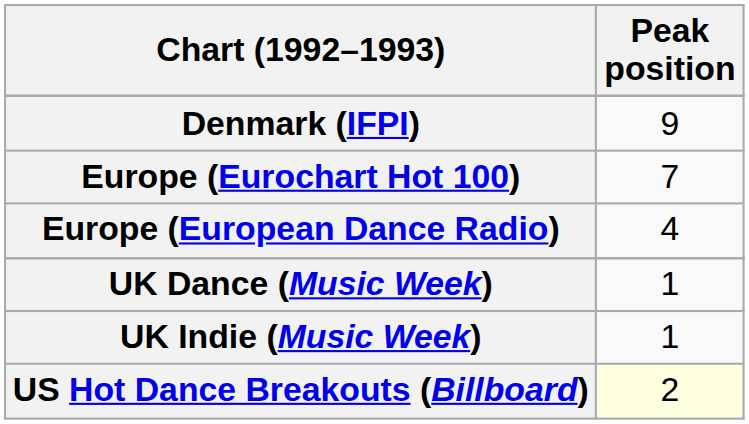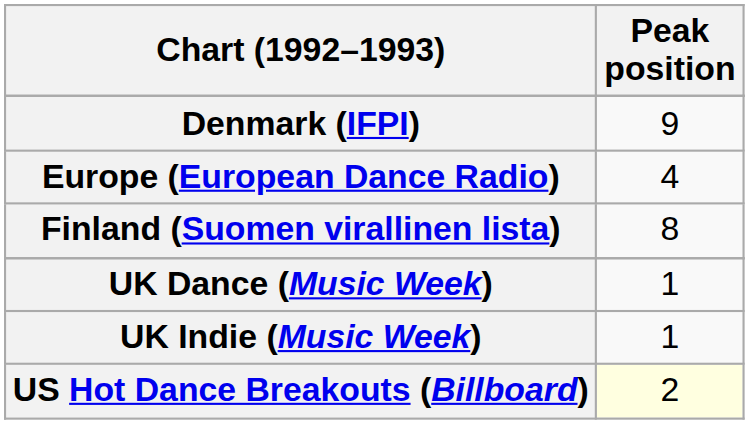- row: Europe (Eurochart Hot 100) | 7
+ row: Finland (Suomen virallinen lista) | 8
